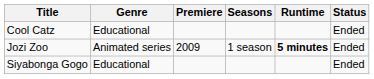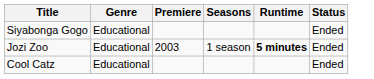rows swapped: Cool Catz <-> Siyabonga Gogo
Jozi Zoo | Genre: Animated series -> Educational
Jozi Zoo | Premiere: 2009 -> 2003
